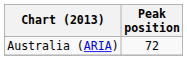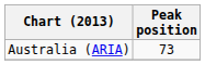Australia (ARIA) | Peak position: 72 -> 73
